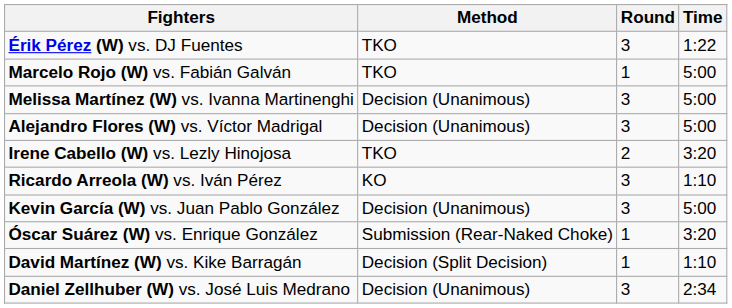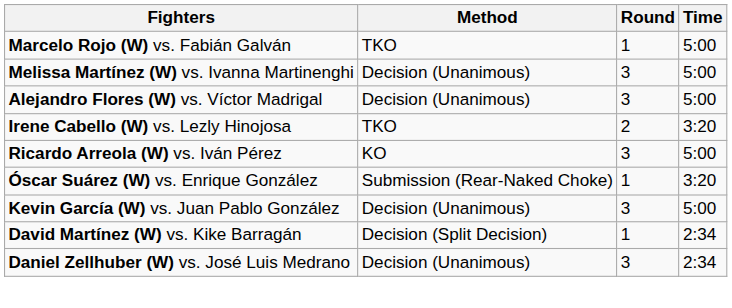- row: Érik Pérez (W) vs. DJ Fuentes | TKO | 3 | 1:22
Ricardo Arreola (W) vs. Iván Pérez | Time: 1:10 -> 5:00
rows swapped: Kevin García (W) vs. Juan Pablo González <-> Óscar Suárez (W) vs. Enrique González
David Martínez (W) vs. Kike Barragán | Time: 1:10 -> 2:34
